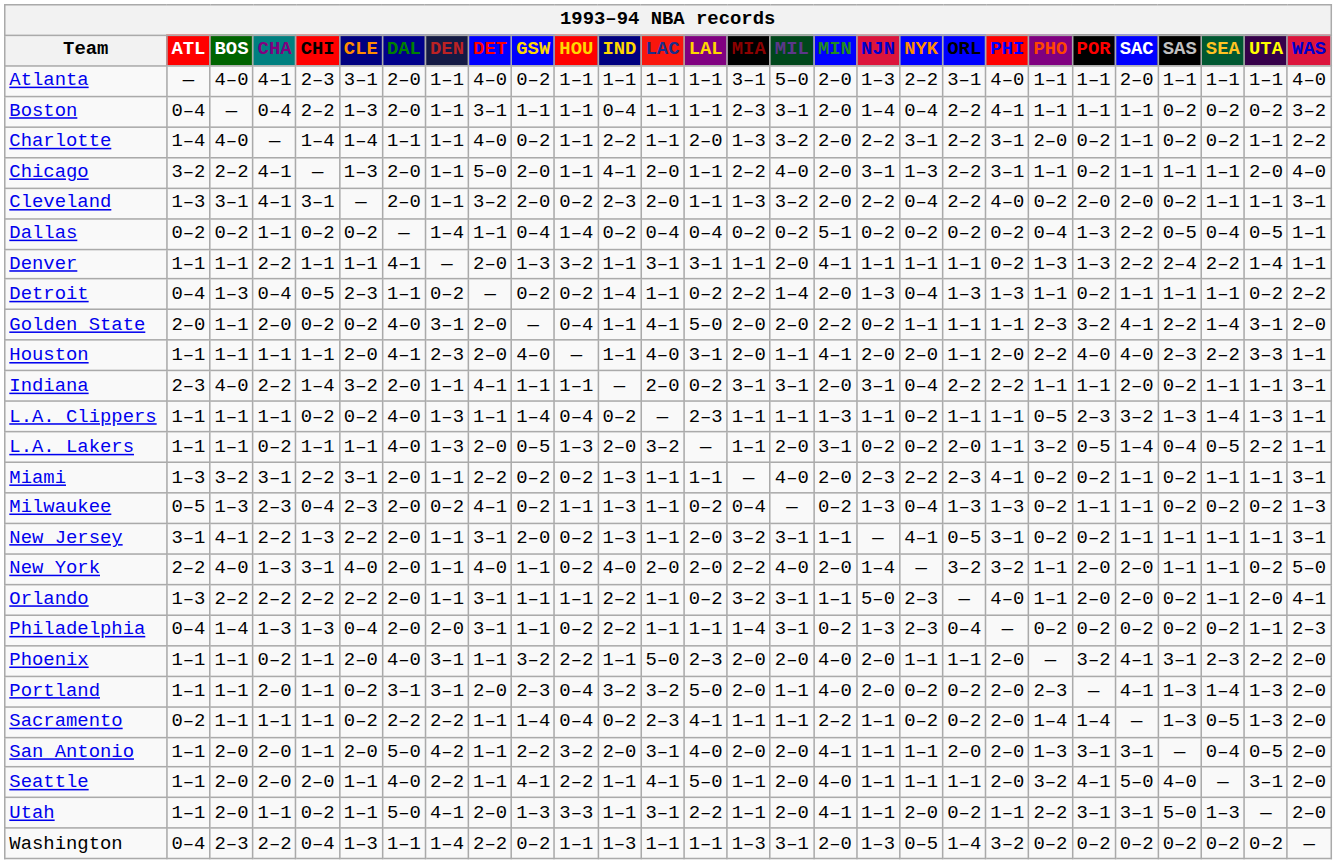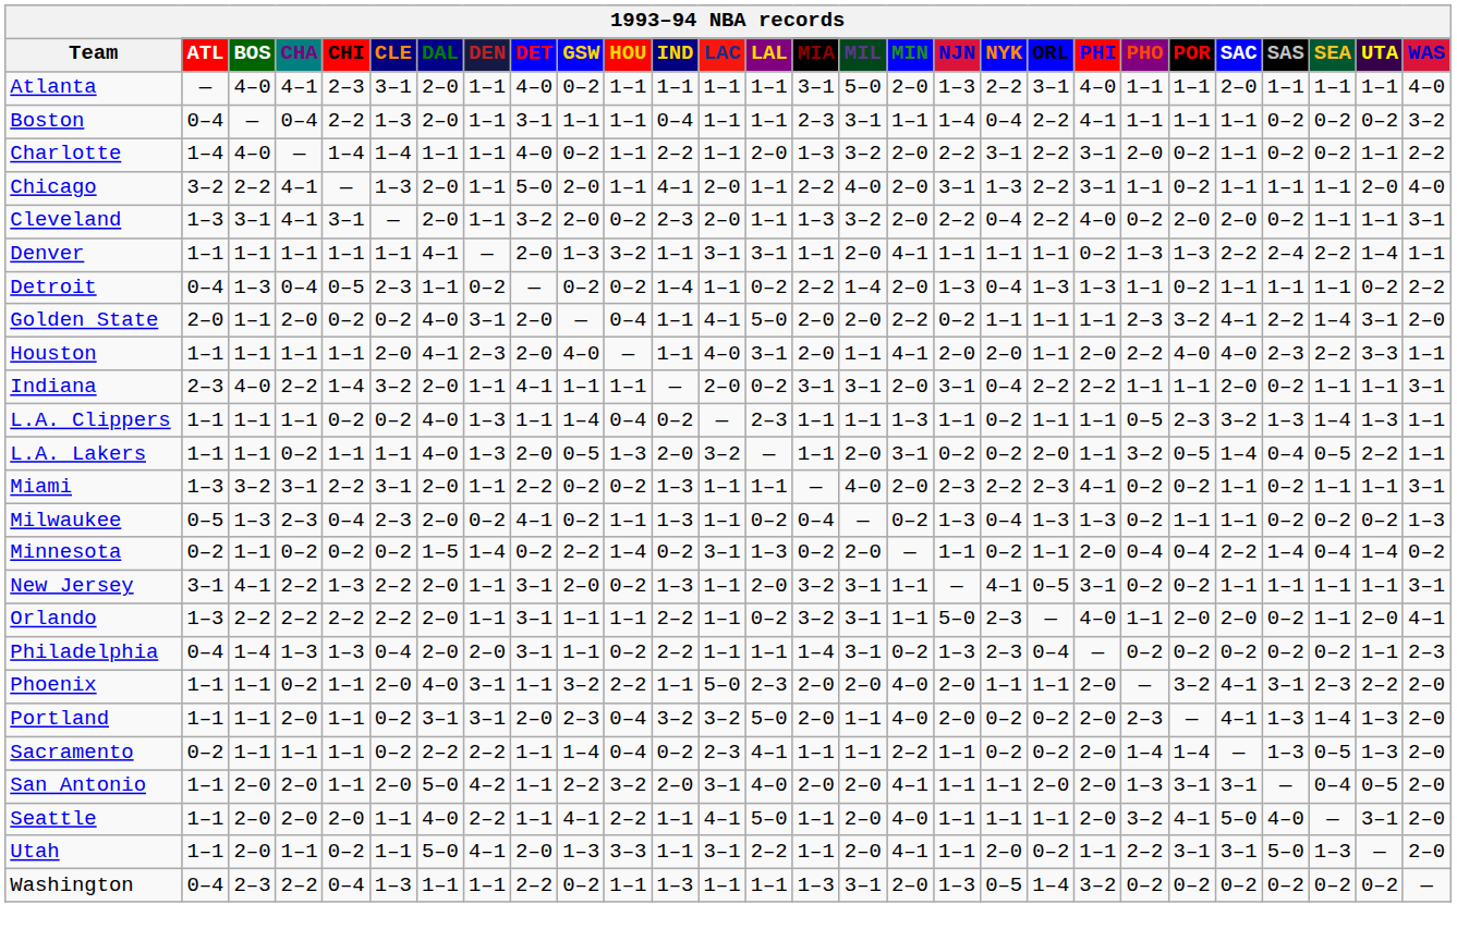Boston | MIN: 2–0 -> 1–1
- row: Dallas | 0–2 | 0–2 | 1–1 | 0–2 | 0–2 | — | 1–4 | 1–1 | 0–4 | 1–4 | 0–2 | 0–4 | 0–4 | 0–2 | 0–2 | 5–1 | 0–2 | 0–2 | 0–2 | 0–2 | 0–4 | 1–3 | 2–2 | 0–5 | 0–4 | 0–5 | 1–1
Denver | CHA: 2–2 -> 1–1
+ row: Minnesota | 0–2 | 1–1 | 0–2 | 0–2 | 0–2 | 1–5 | 1–4 | 0–2 | 2–2 | 1–4 | 0–2 | 3–1 | 1–3 | 0–2 | 2–0 | — | 1–1 | 0–2 | 1–1 | 2–0 | 0–4 | 0–4 | 2–2 | 1–4 | 0–4 | 1–4 | 0–2
- row: New York | 2–2 | 4–0 | 1–3 | 3–1 | 4–0 | 2–0 | 1–1 | 4–0 | 1–1 | 0–2 | 4–0 | 2–0 | 2–0 | 2–2 | 4–0 | 2–0 | 1–4 | — | 3–2 | 3–2 | 1–1 | 2–0 | 2–0 | 1–1 | 1–1 | 0–2 | 5–0
Washington | DEN: 1–4 -> 1–1
